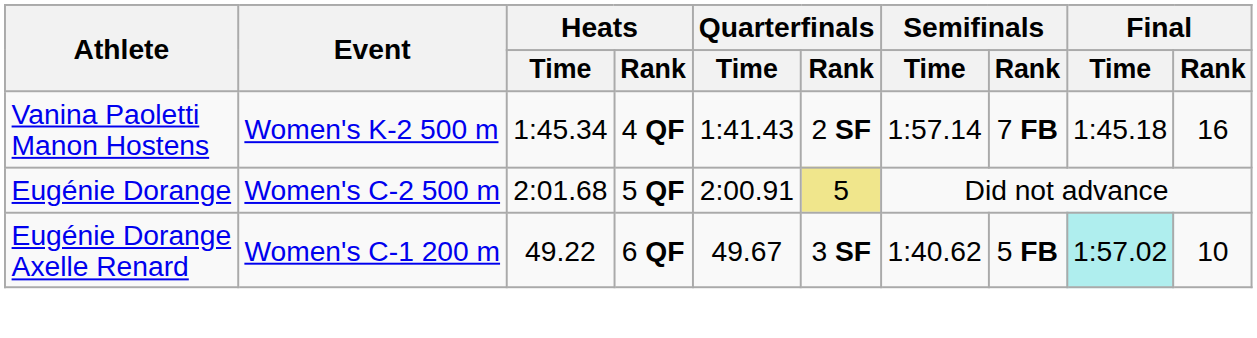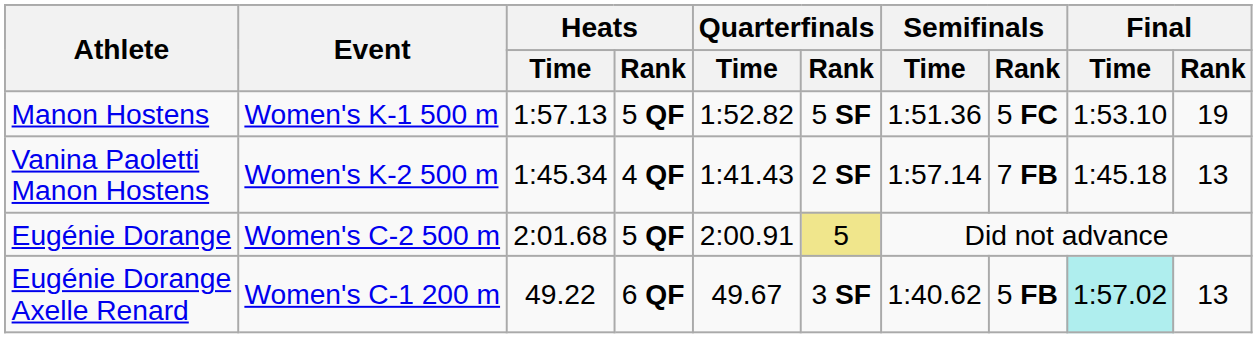+ row: Manon Hostens | Women's K-1 500 m | 1:57.13 | 5 QF | 1:52.82 | 5 SF | 1:51.36 | 5 FC | 1:53.10 | 19
Vanina Paoletti Manon Hostens | Final / Rank: 16 -> 13
Eugénie Dorange Axelle Renard | Final / Rank: 10 -> 13
